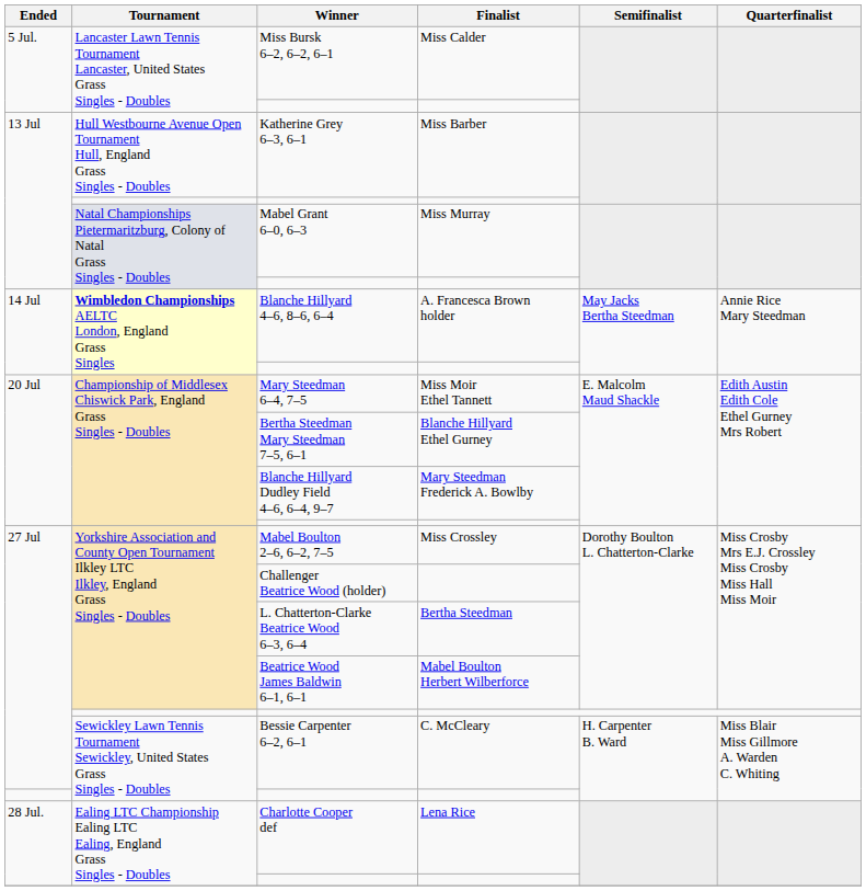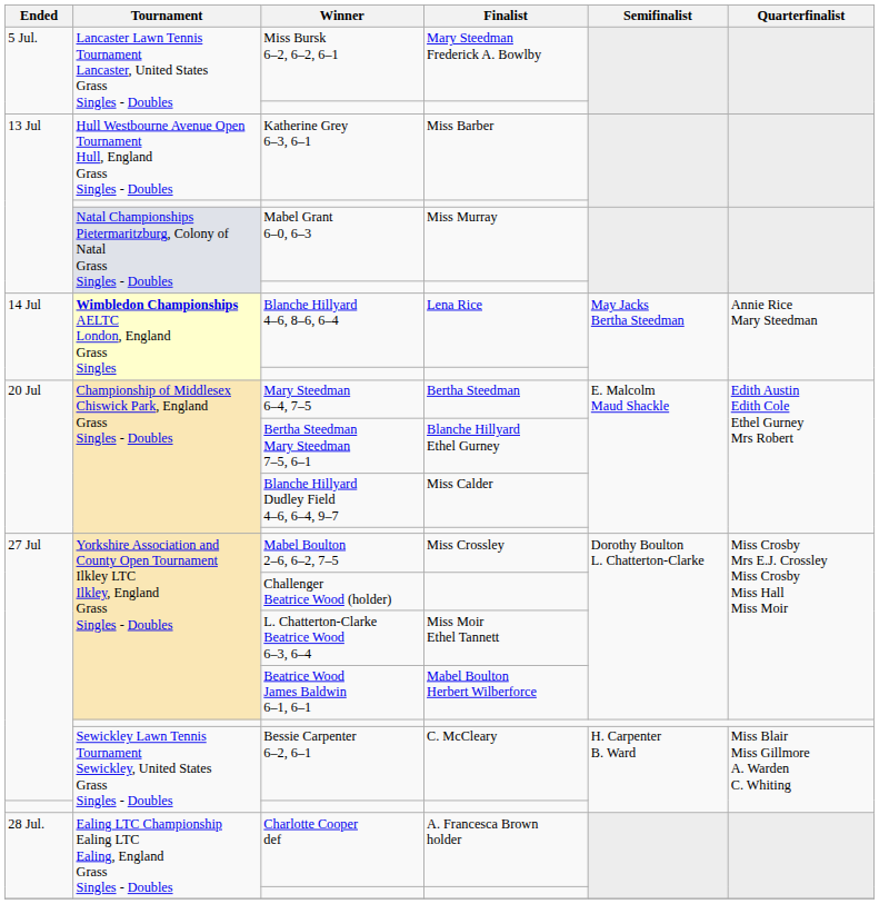Miss Bursk 6–2, 6–2, 6–1 | Finalist: Miss Calder -> Mary Steedman Frederick A. Bowlby
Blanche Hillyard 4–6, 8–6, 6–4 | Finalist: A. Francesca Brown holder -> Lena Rice
Mary Steedman 6–4, 7–5 | Finalist: Miss Moir Ethel Tannett -> Bertha Steedman
Blanche Hillyard Dudley Field 4–6, 6–4, 9–7 | Finalist: Mary Steedman Frederick A. Bowlby -> Miss Calder
L. Chatterton-Clarke Beatrice Wood 6–3, 6–4 | Finalist: Bertha Steedman -> Miss Moir Ethel Tannett
Charlotte Cooper def | Finalist: Lena Rice -> A. Francesca Brown holder
